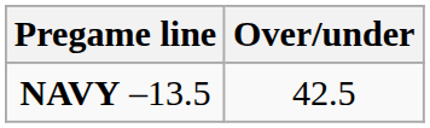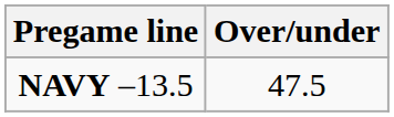NAVY –13.5 | Over/under: 42.5 -> 47.5
